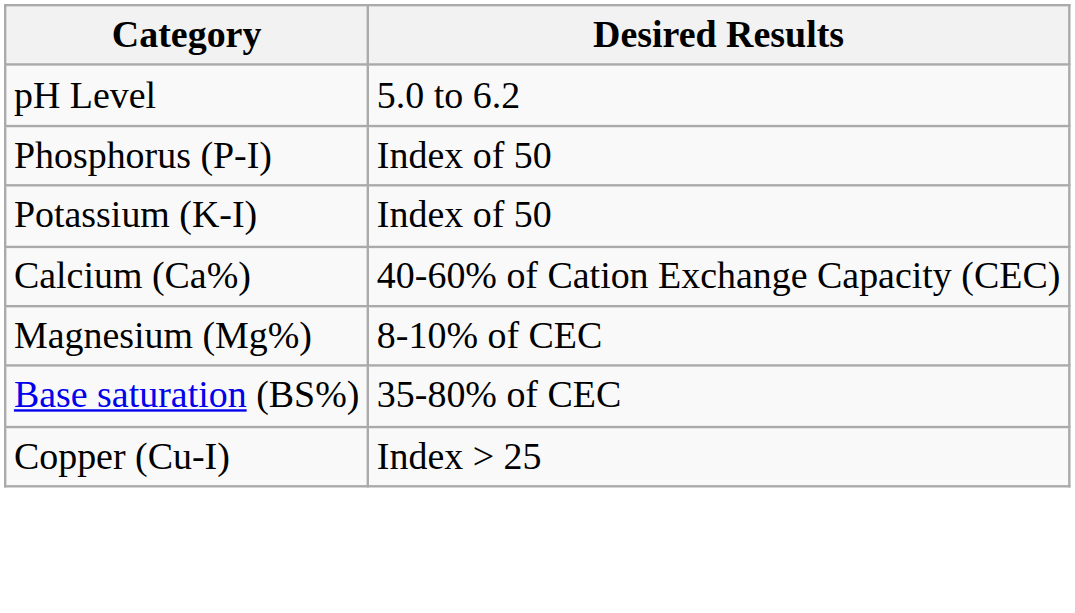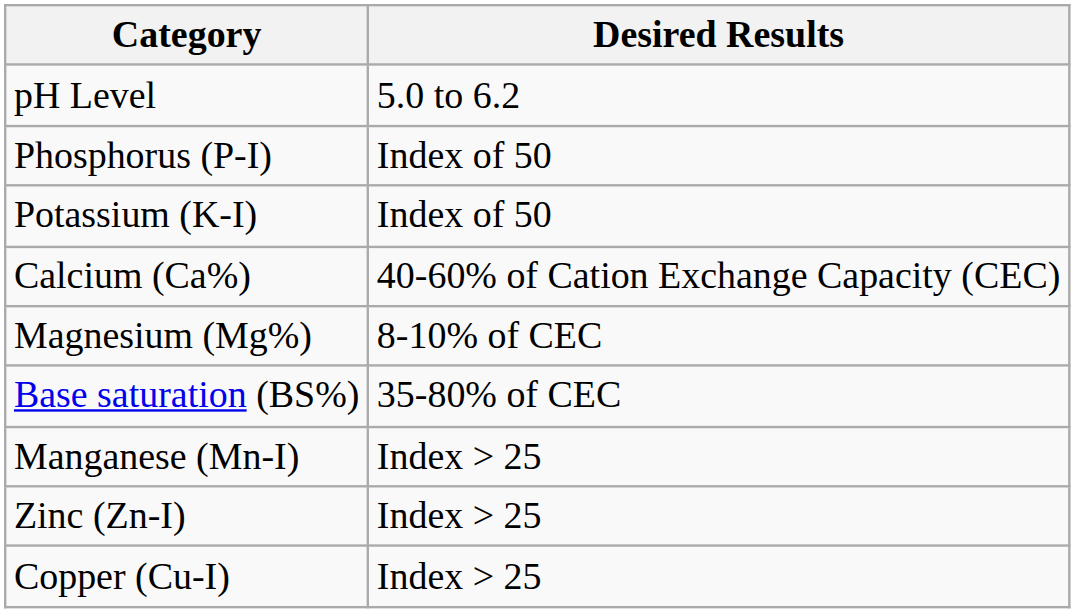+ row: Manganese (Mn-I) | Index > 25
+ row: Zinc (Zn-I) | Index > 25
